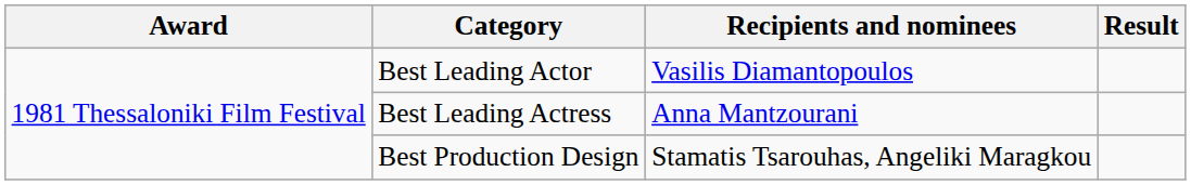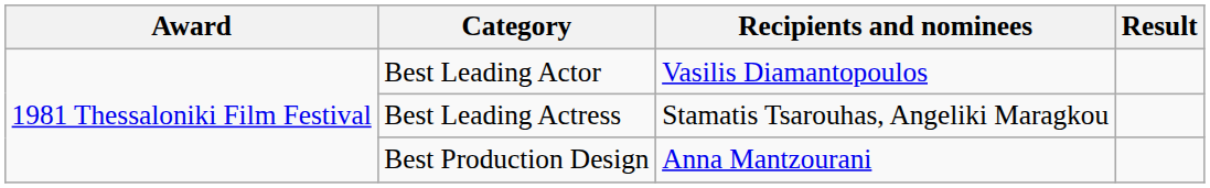Best Leading Actress | Recipients and nominees: Anna Mantzourani -> Stamatis Tsarouhas, Angeliki Maragkou
Best Production Design | Recipients and nominees: Stamatis Tsarouhas, Angeliki Maragkou -> Anna Mantzourani
